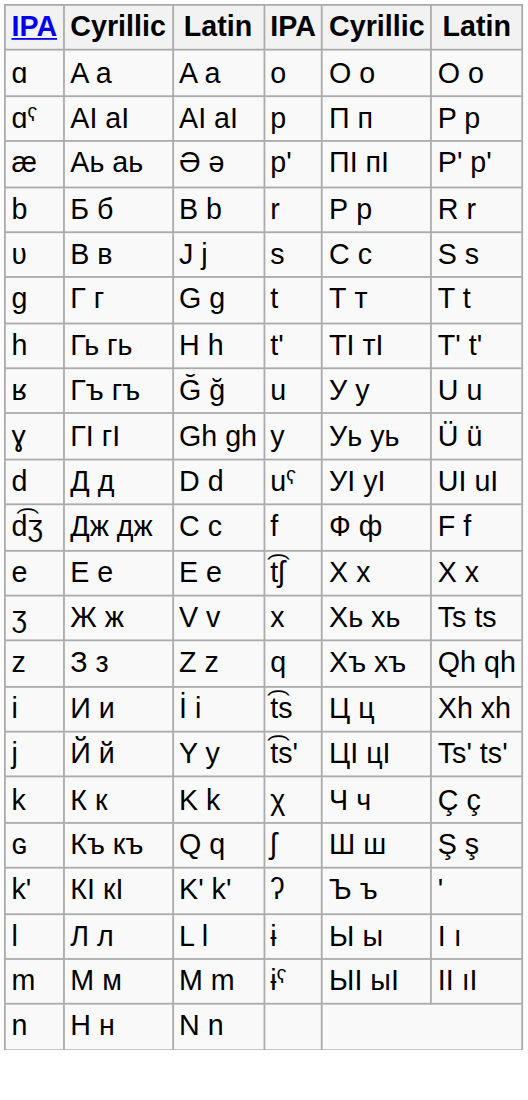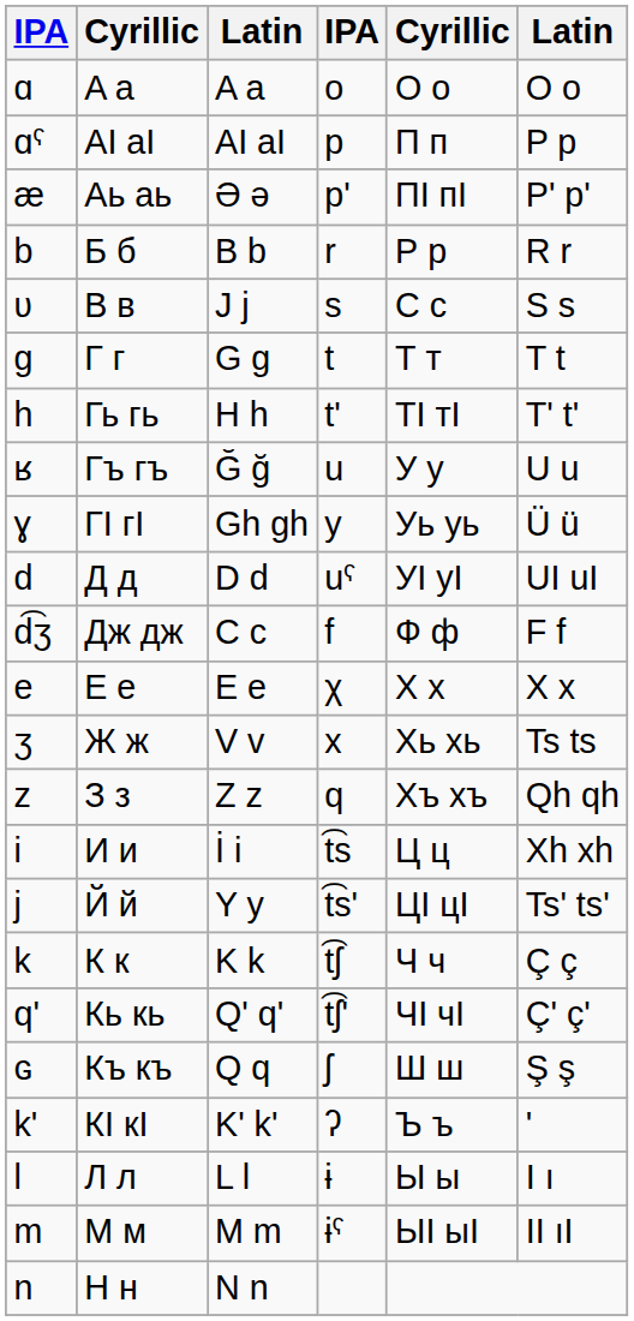Е е | column 4: t͡ʃ -> χ
К к | column 4: χ -> t͡ʃ
+ row: q' | Кь кь | Q' q' | t͡ʃ' | ЧӀ чӀ | Ç' ç'
